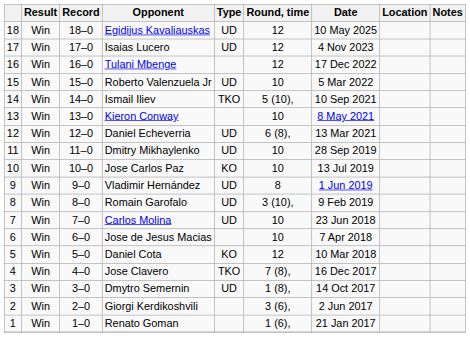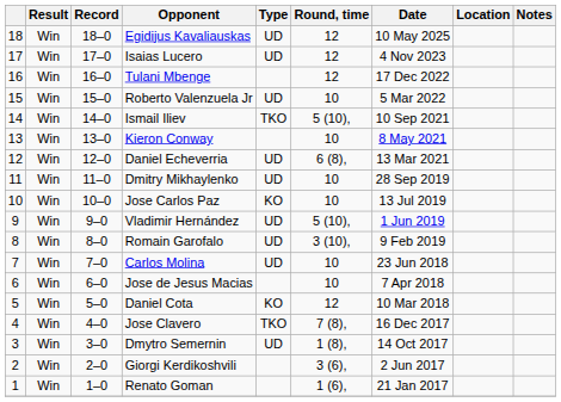Vladimir Hernández | Round, time: 8 -> 5 (10),
